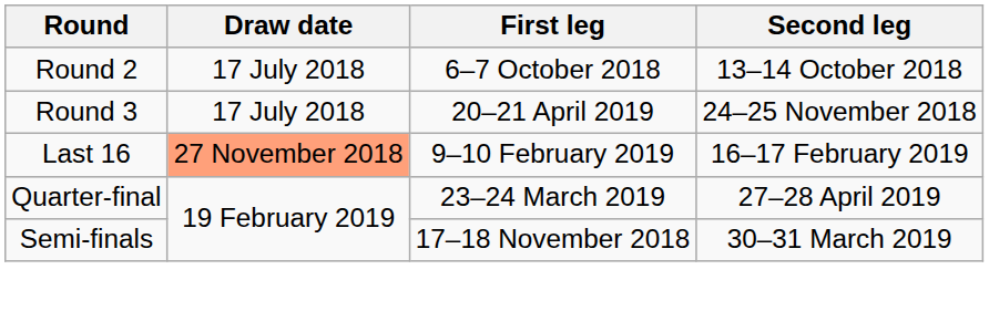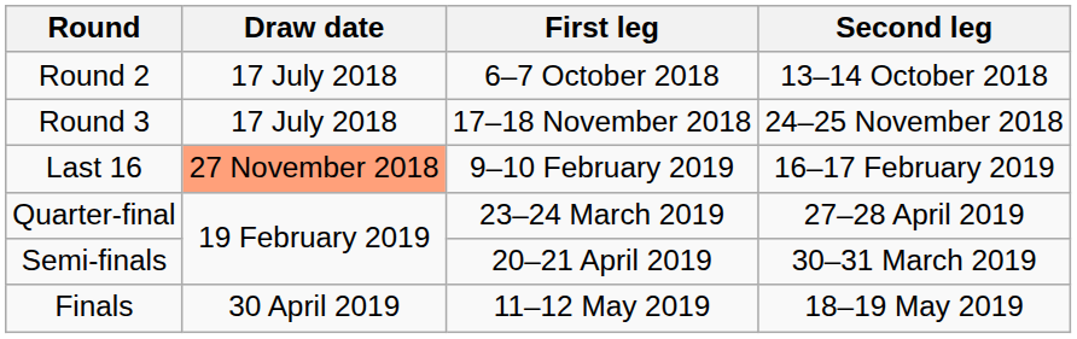Round 3 | First leg: 20–21 April 2019 -> 17–18 November 2018
Semi-finals | First leg: 17–18 November 2018 -> 20–21 April 2019
+ row: Finals | 30 April 2019 | 11–12 May 2019 | 18–19 May 2019
